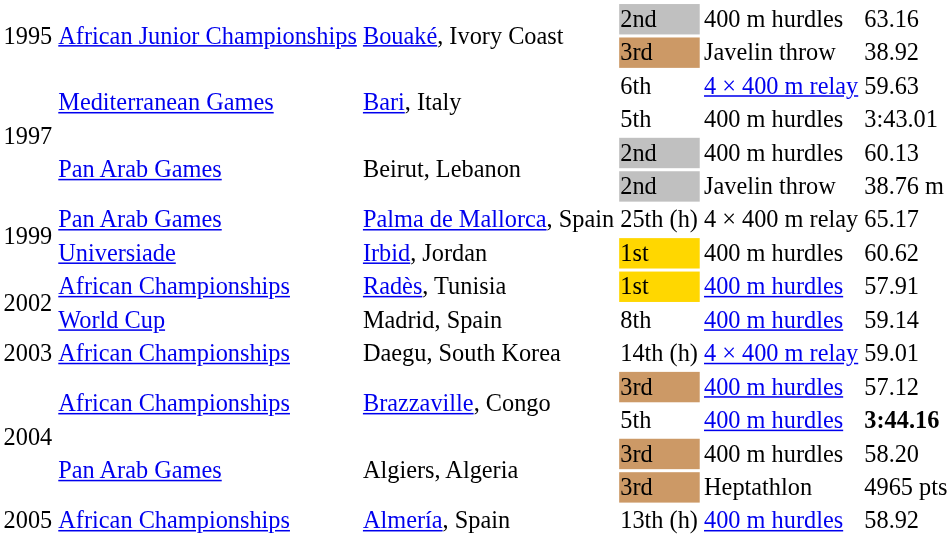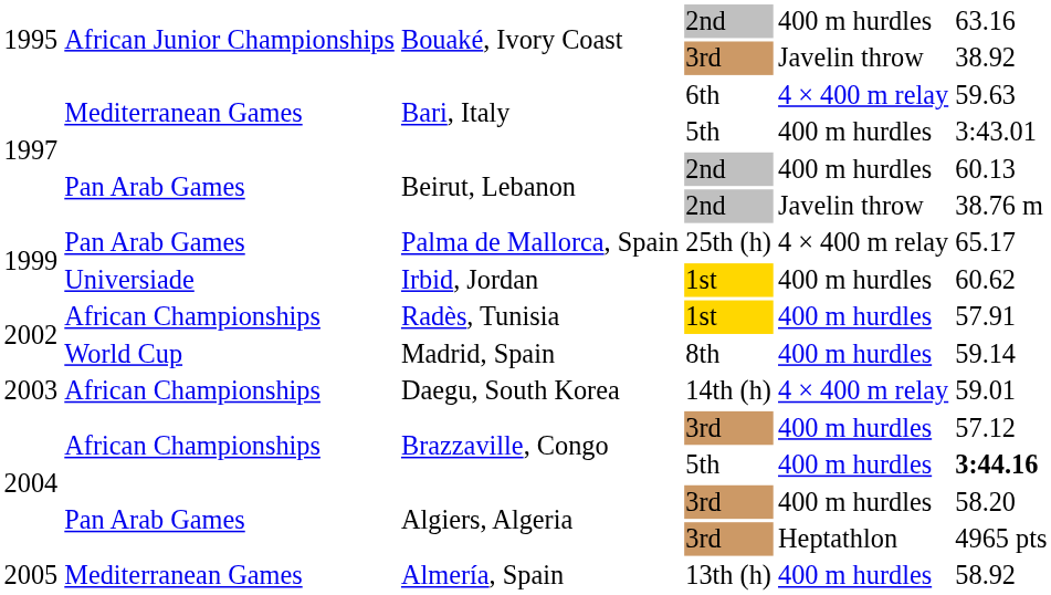Almería, Spain | column 2: African Championships -> Mediterranean Games
